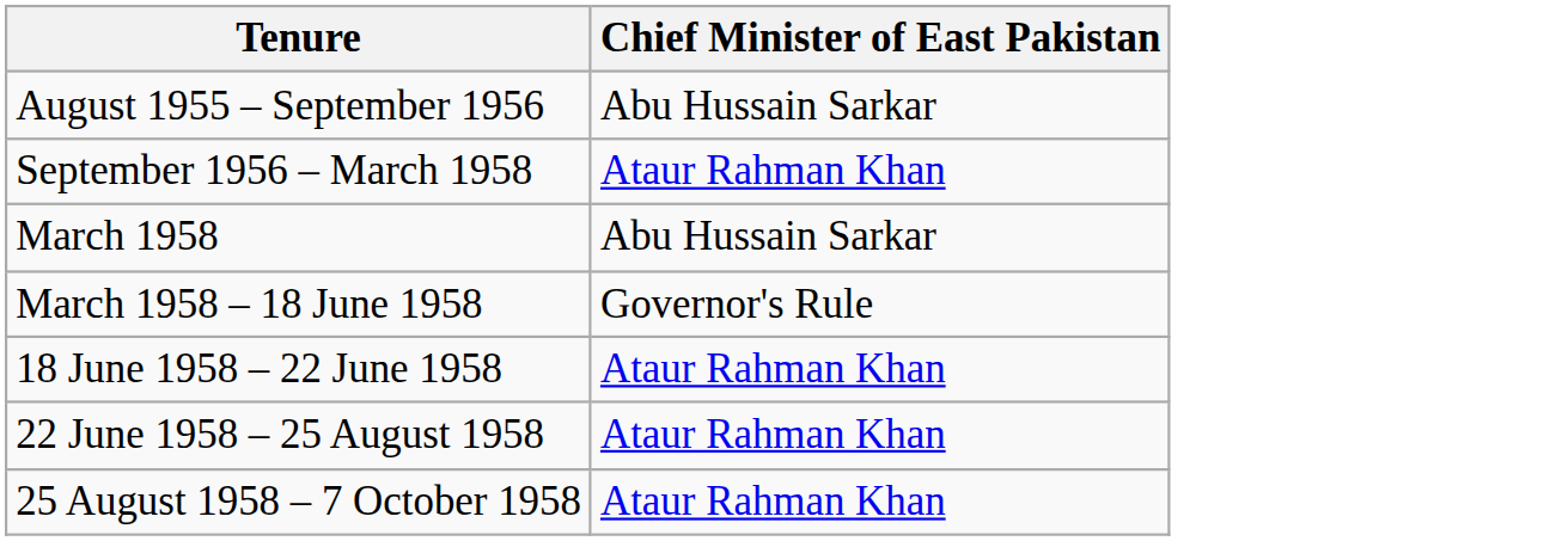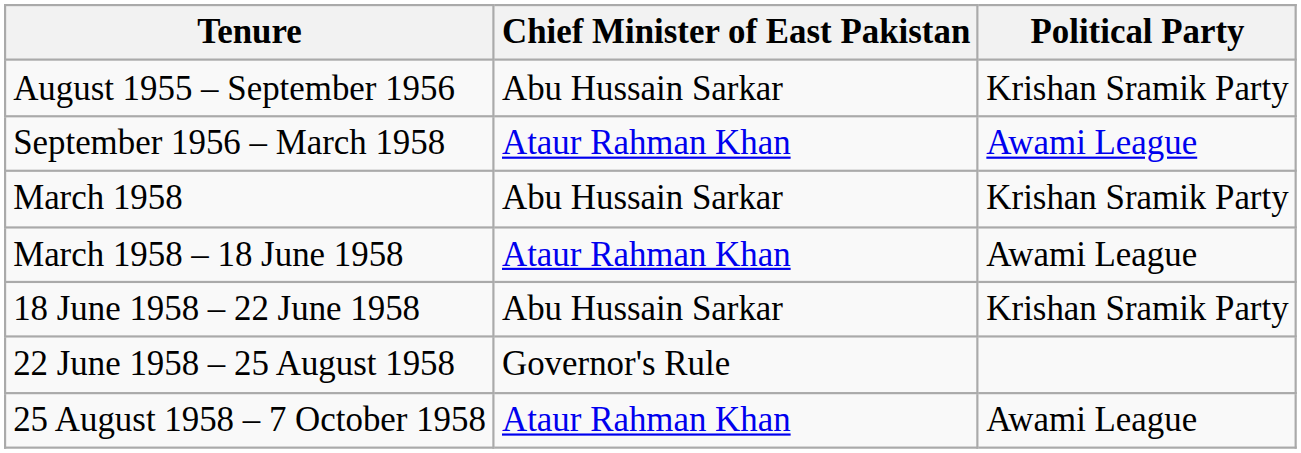+ column: Political Party | Krishan Sramik Party | Awami League | Krishan Sramik Party | Awami League | Krishan Sramik Party | Awami League
March 1958 – 18 June 1958 | Chief Minister of East Pakistan: Governor's Rule -> Ataur Rahman Khan
18 June 1958 – 22 June 1958 | Chief Minister of East Pakistan: Ataur Rahman Khan -> Abu Hussain Sarkar
22 June 1958 – 25 August 1958 | Chief Minister of East Pakistan: Ataur Rahman Khan -> Governor's Rule
